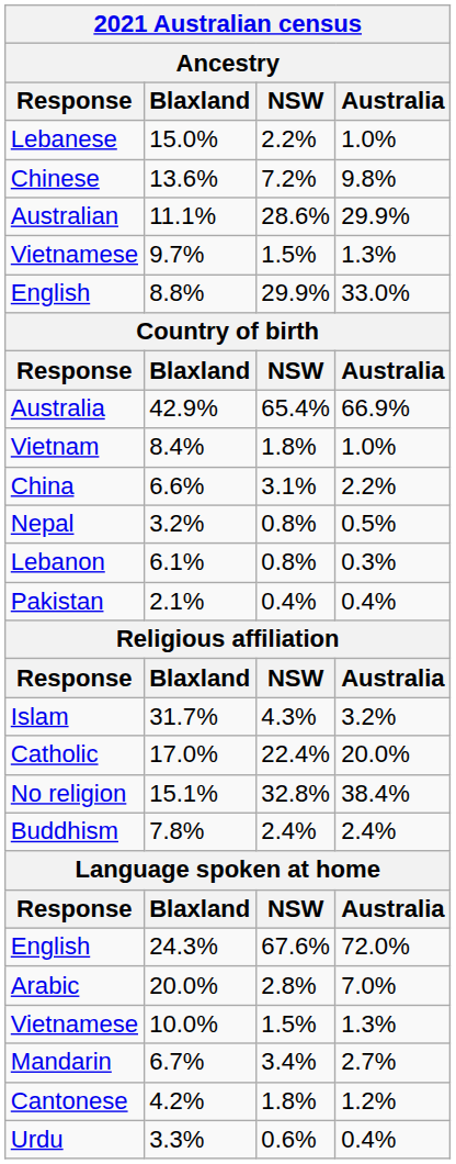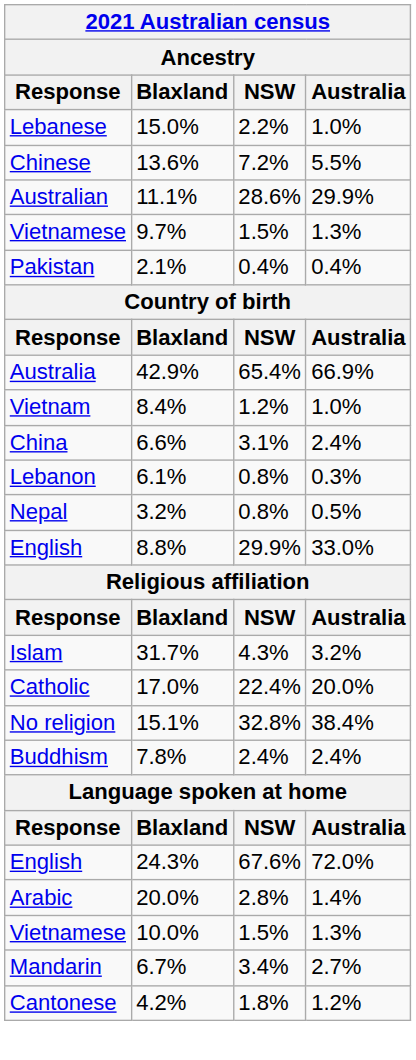Chinese | Australia: 9.8% -> 5.5%
rows swapped: English / 8.8% <-> Pakistan
Vietnam | NSW: 1.8% -> 1.2%
China | Australia: 2.2% -> 2.4%
rows swapped: Lebanon <-> Nepal
Arabic | Australia: 7.0% -> 1.4%
- row: Urdu | 3.3% | 0.6% | 0.4%
